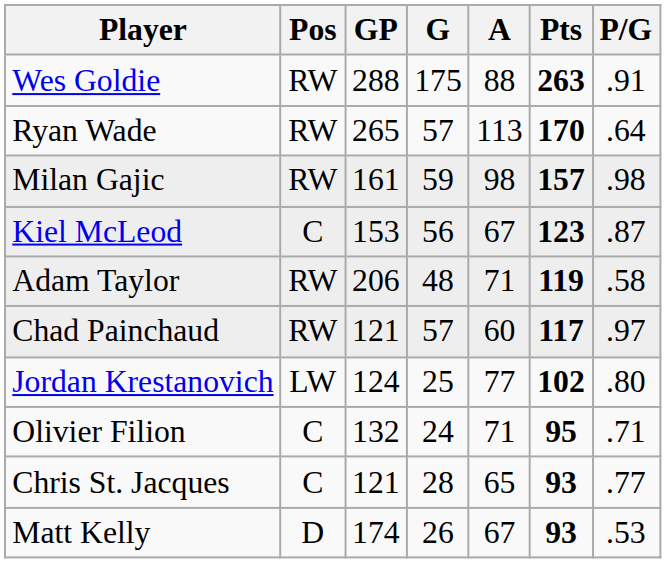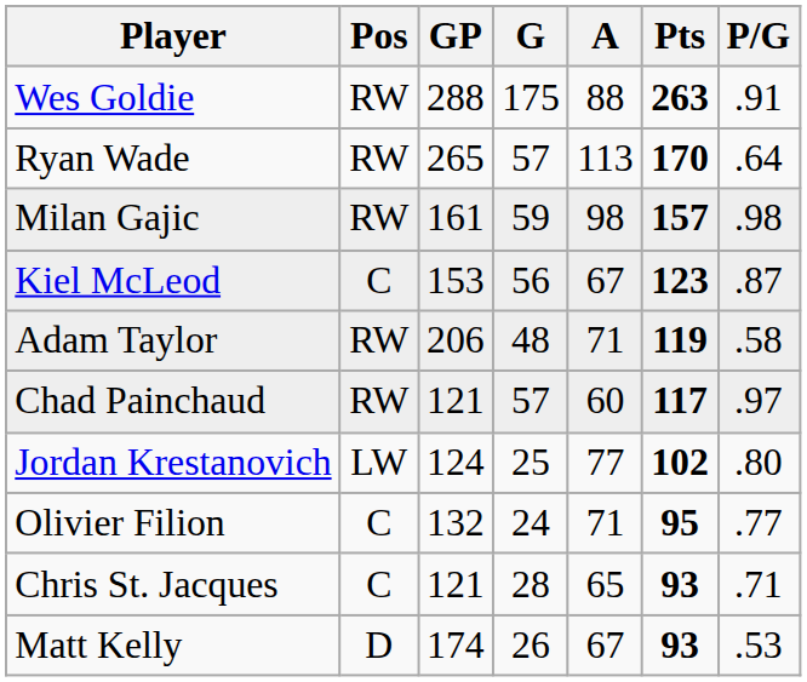Olivier Filion | P/G: .71 -> .77
Chris St. Jacques | P/G: .77 -> .71
